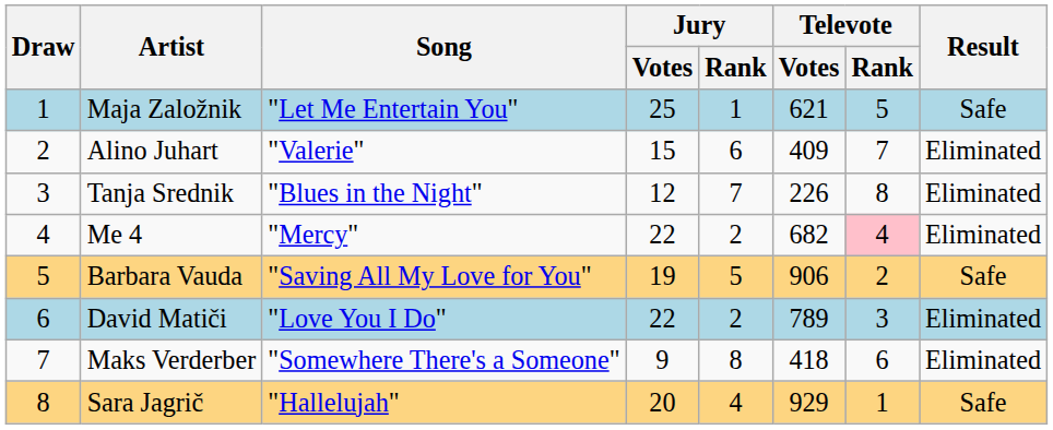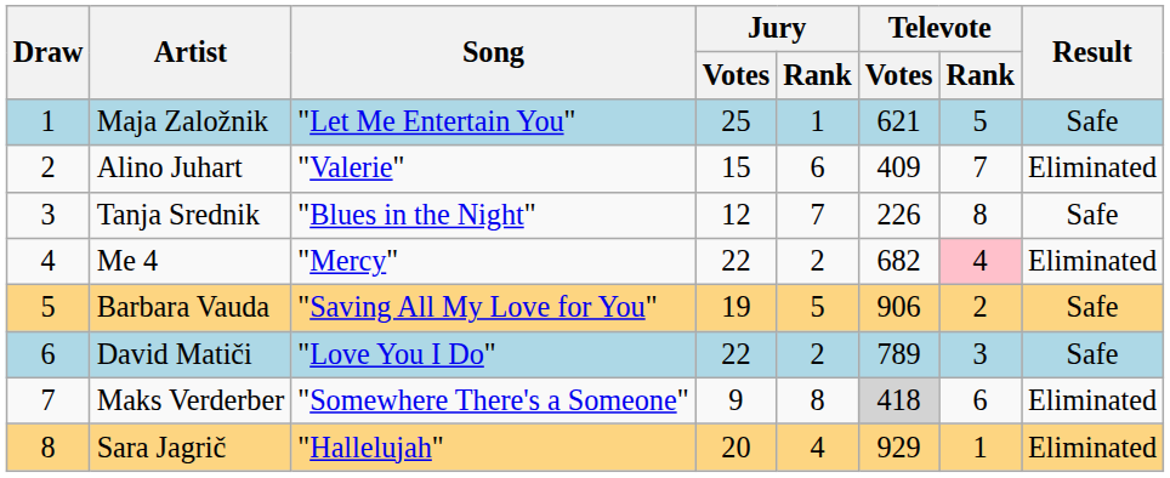Tanja Srednik | Result: Eliminated -> Safe
David Matiči | Result: Eliminated -> Safe
Maks Verderber | Televote / Votes: no background -> lightgrey background
Sara Jagrič | Result: Safe -> Eliminated
